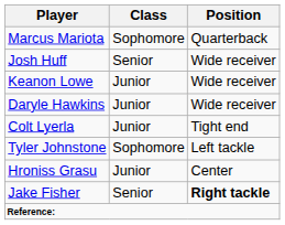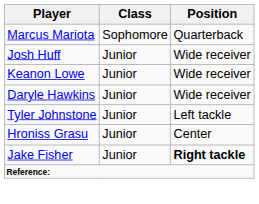Josh Huff | Class: Senior -> Junior
- row: Colt Lyerla | Junior | Tight end
Tyler Johnstone | Class: Sophomore -> Junior
Jake Fisher | Class: Senior -> Junior
